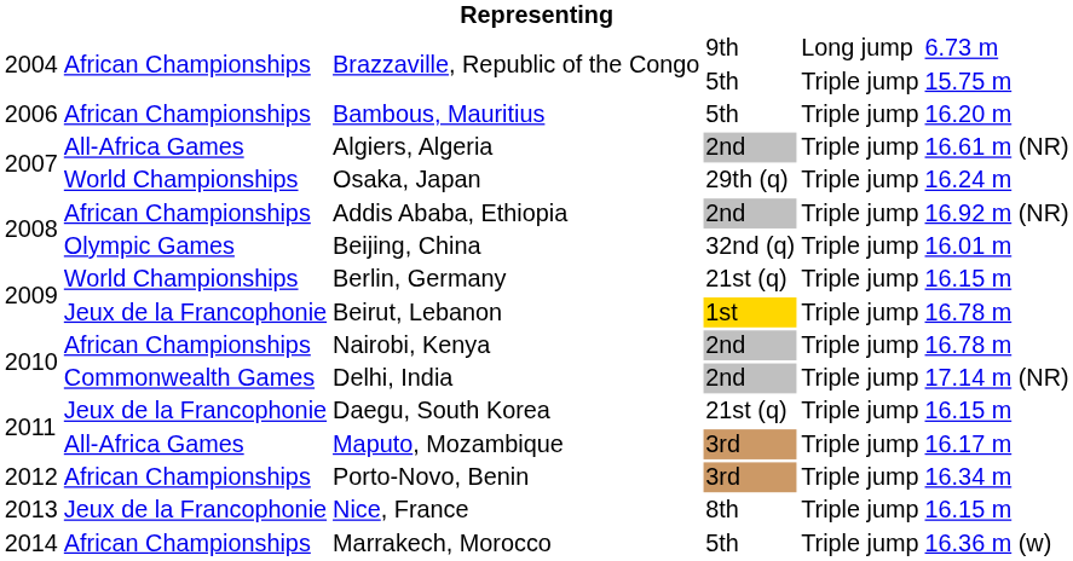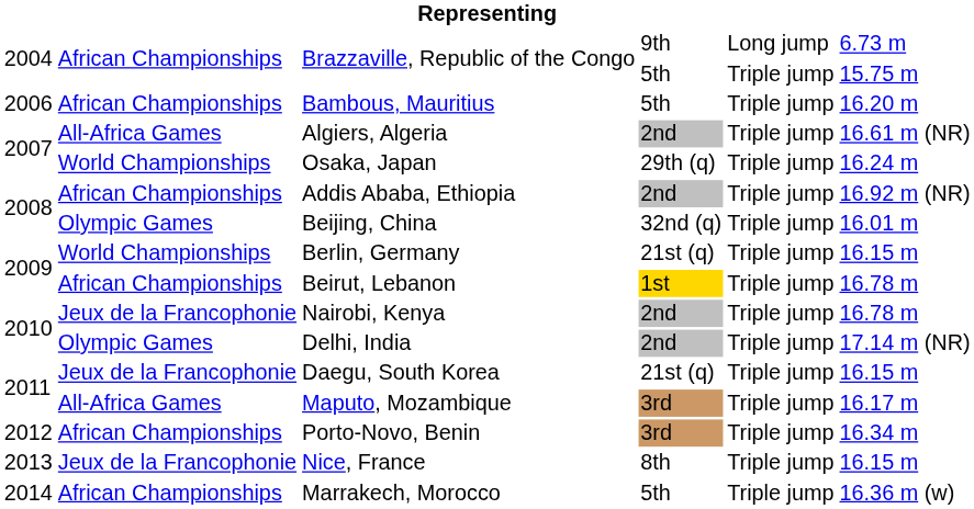Beirut, Lebanon | column 2: Jeux de la Francophonie -> African Championships
Nairobi, Kenya | column 2: African Championships -> Jeux de la Francophonie
Delhi, India | column 2: Commonwealth Games -> Olympic Games
